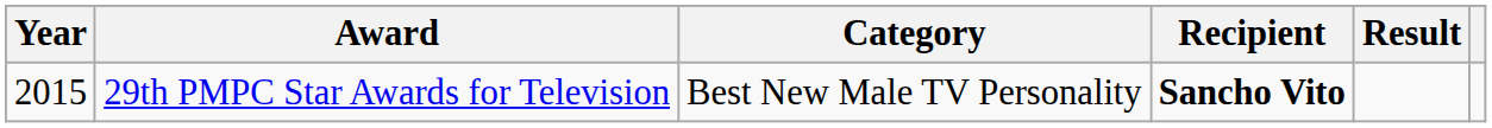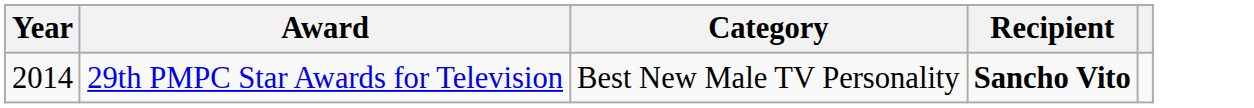- column: Result
29th PMPC Star Awards for Television | Year: 2015 -> 2014
